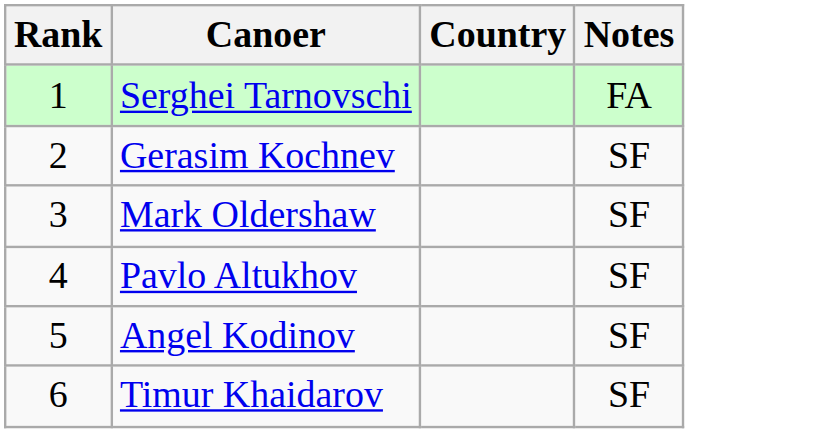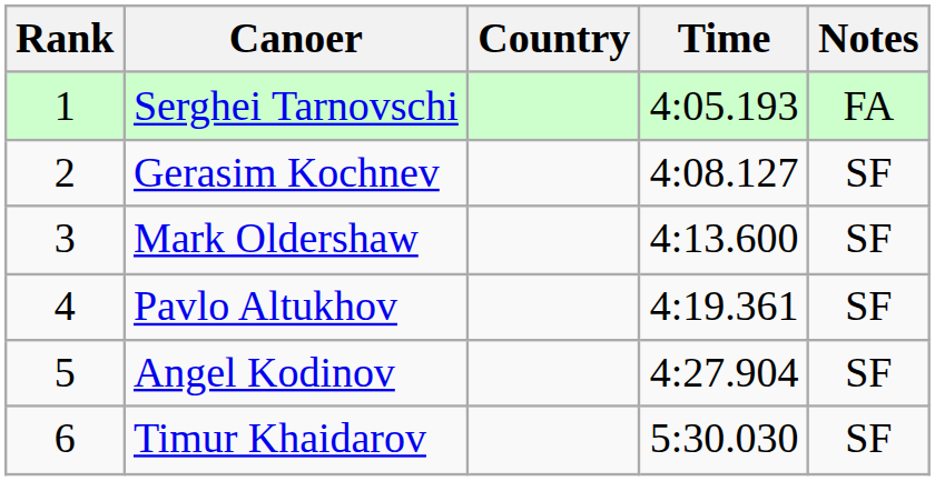+ column: Time | 4:05.193 | 4:08.127 | 4:13.600 | 4:19.361 | 4:27.904 | 5:30.030
